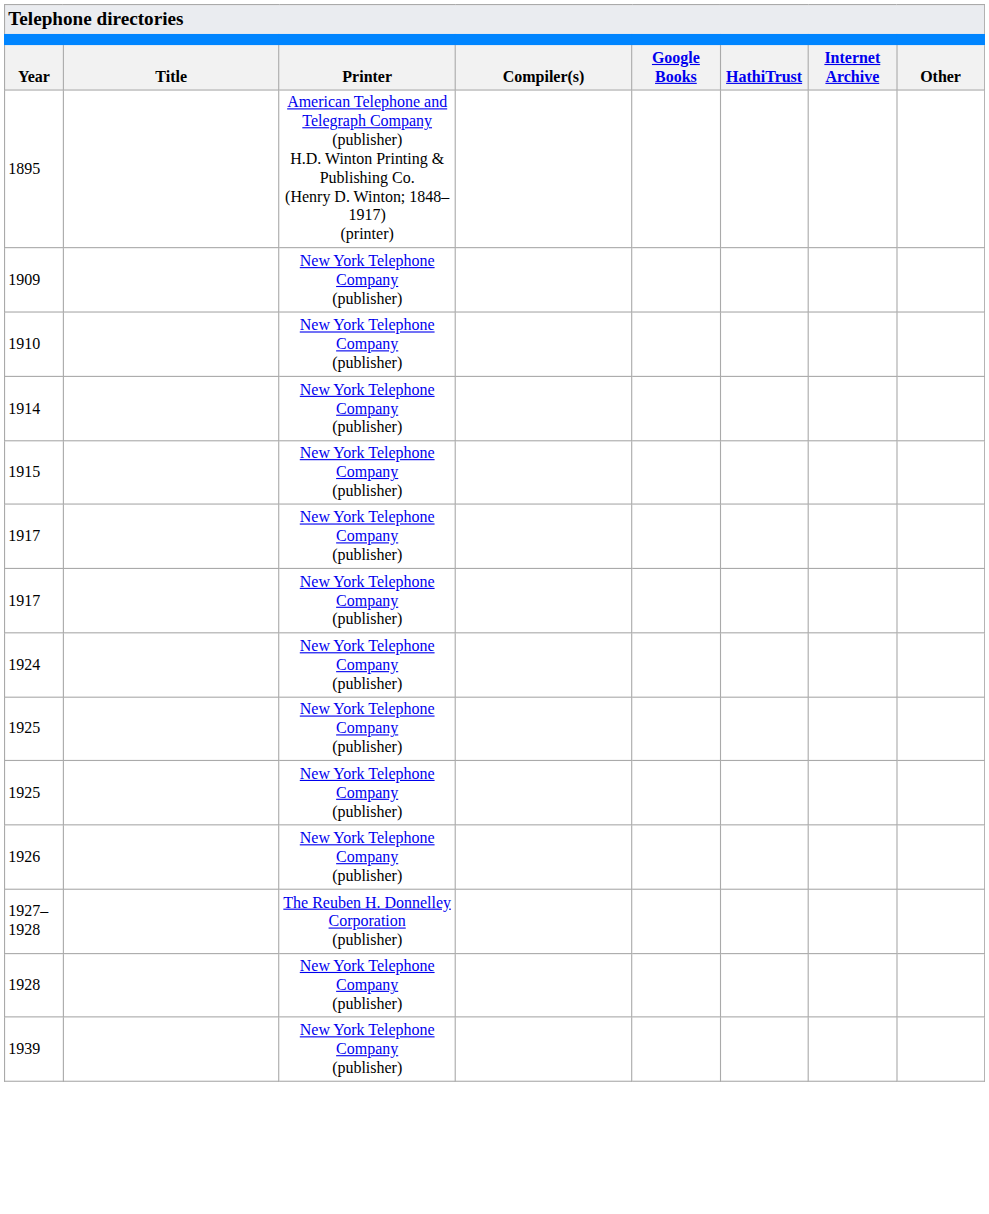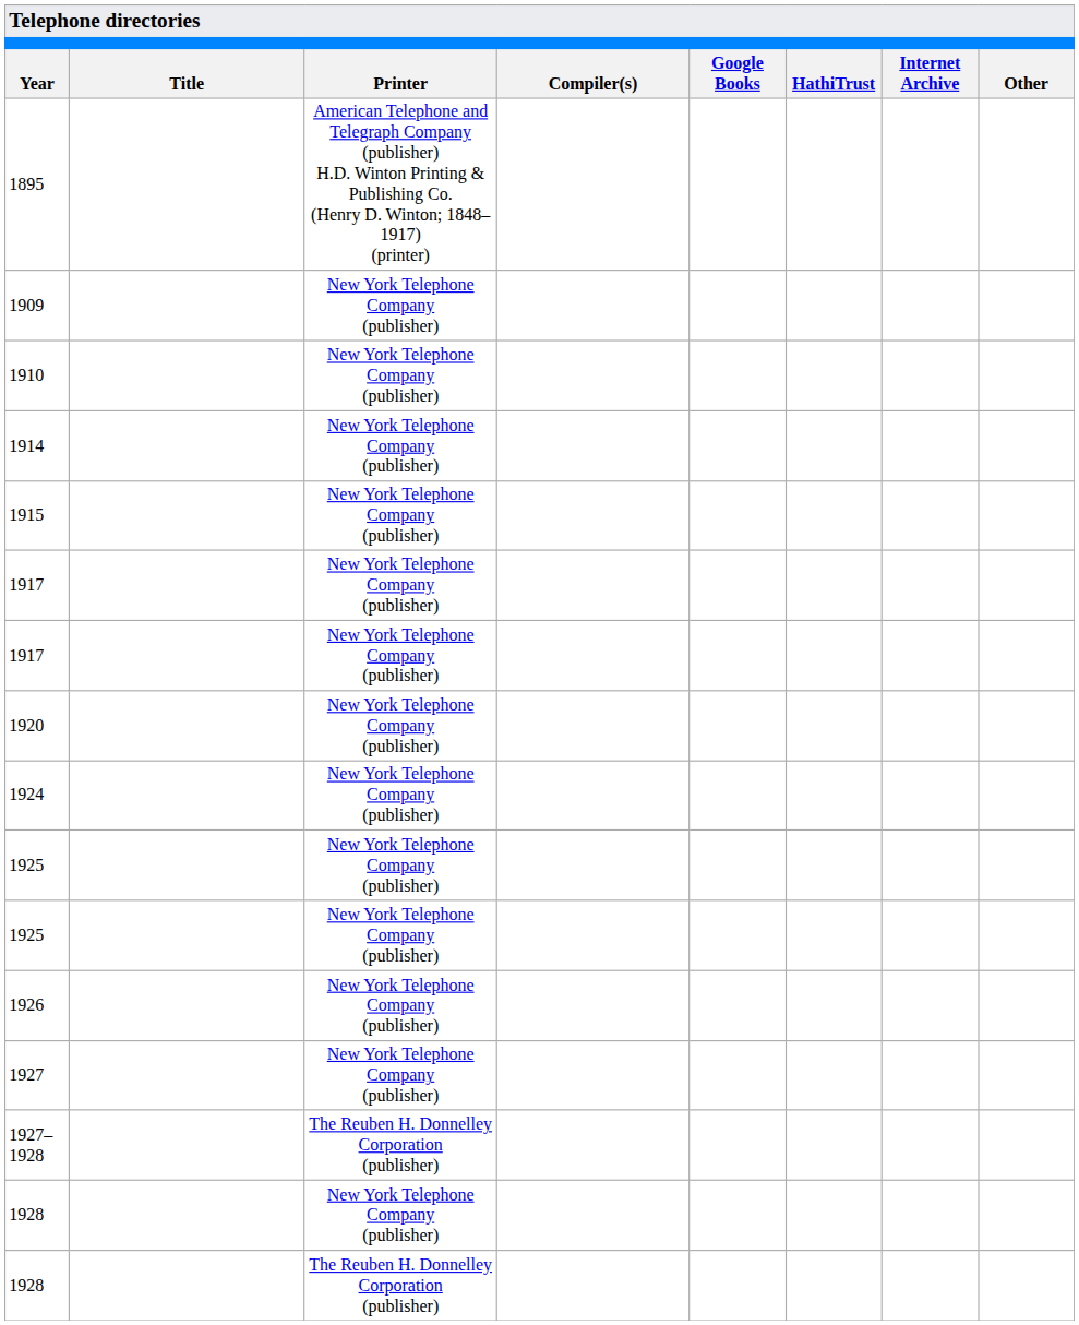+ row: 1920 | New York Telephone Company (publisher)
+ row: 1927 | New York Telephone Company (publisher)
+ row: 1928 | The Reuben H. Donnelley Corporation (publisher)
- row: 1939 | New York Telephone Company (publisher)
